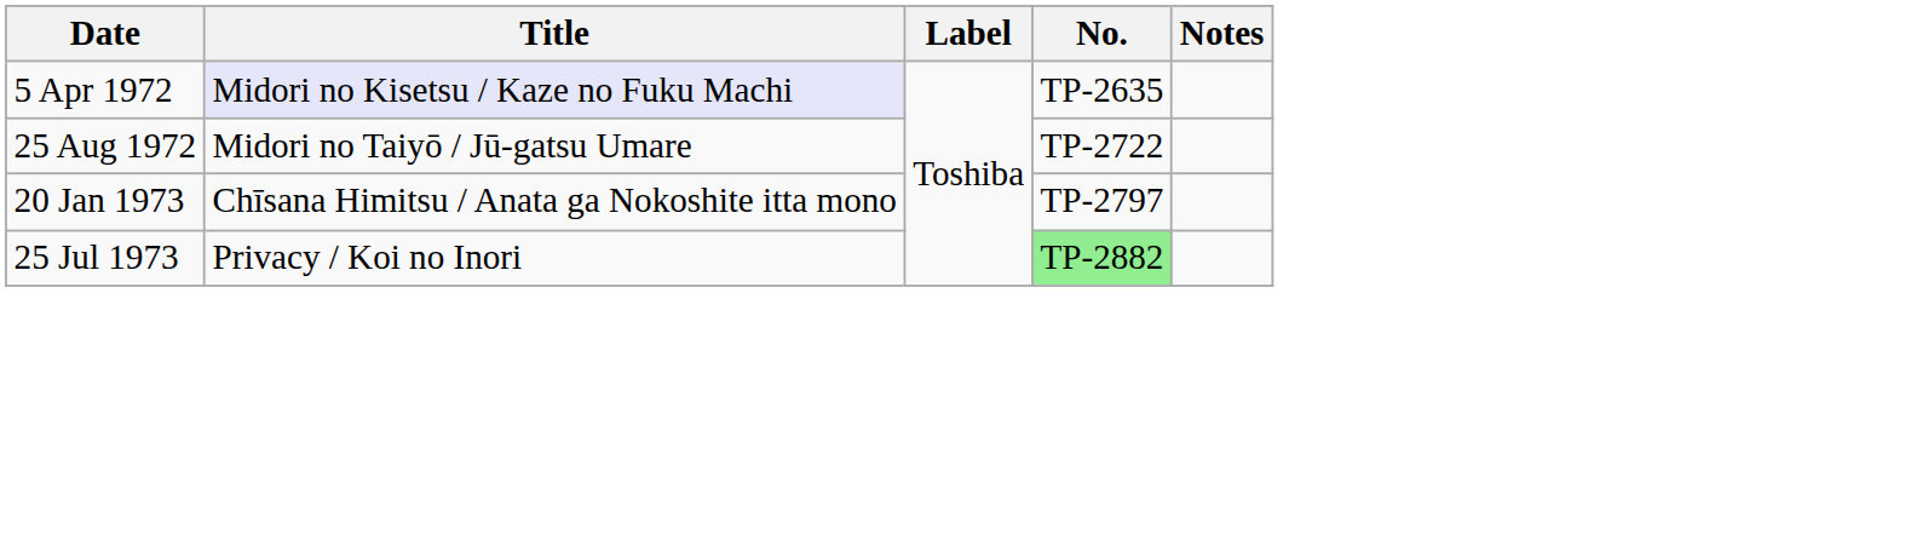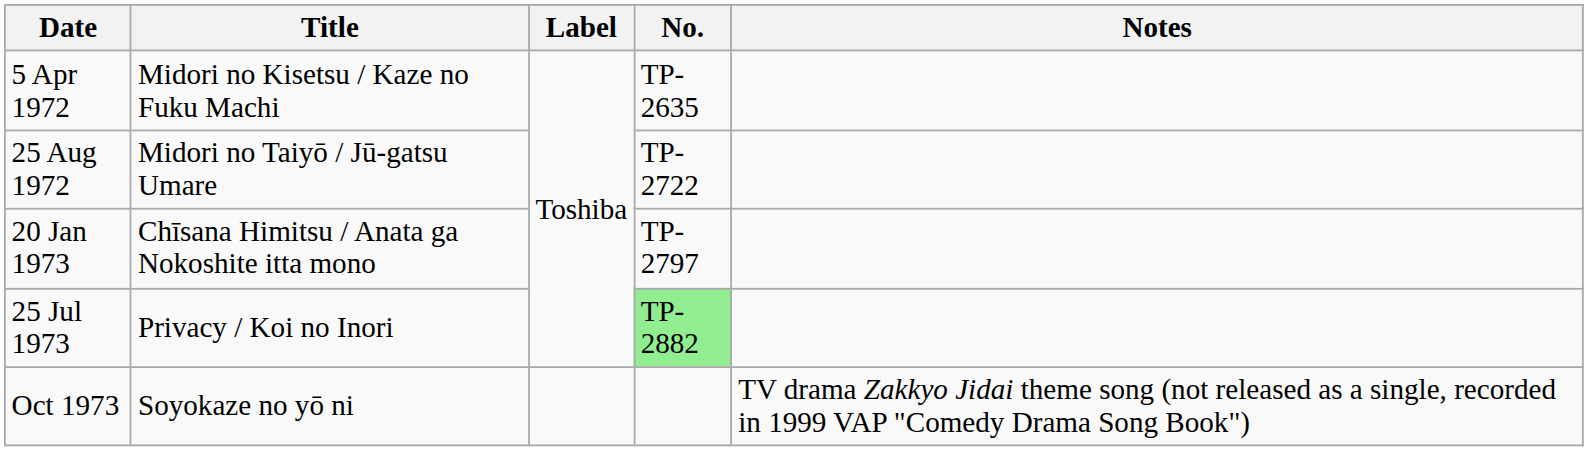5 Apr 1972 | Title: lavender background -> no background
+ row: Oct 1973 | Soyokaze no yō ni | TV drama Zakkyo Jidai theme song (not released as a single, recorded in 1999 VAP "Comedy Drama Song Book")
